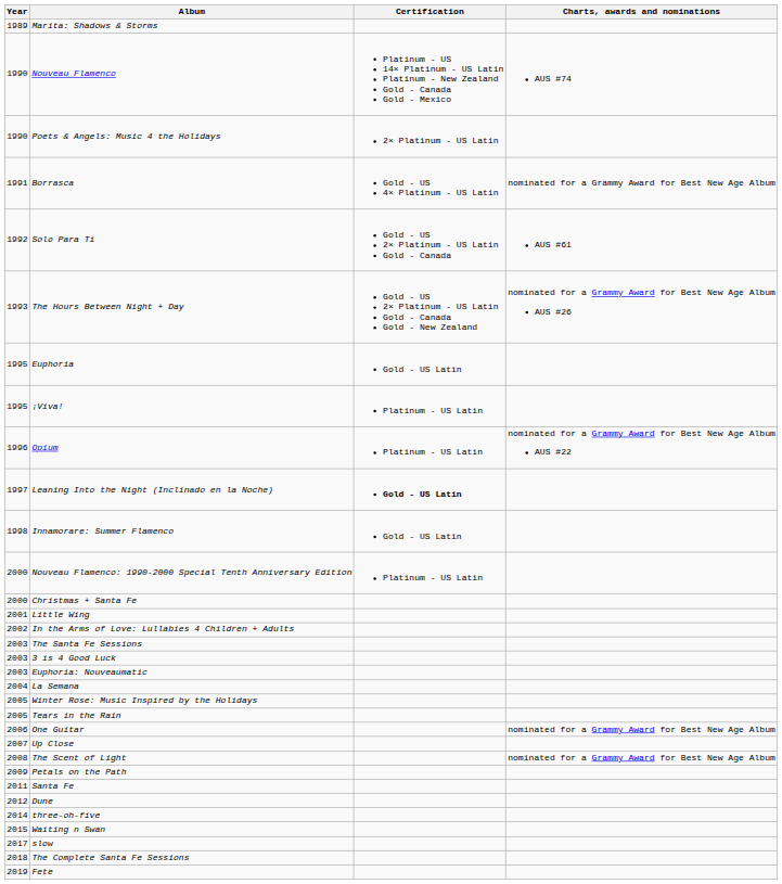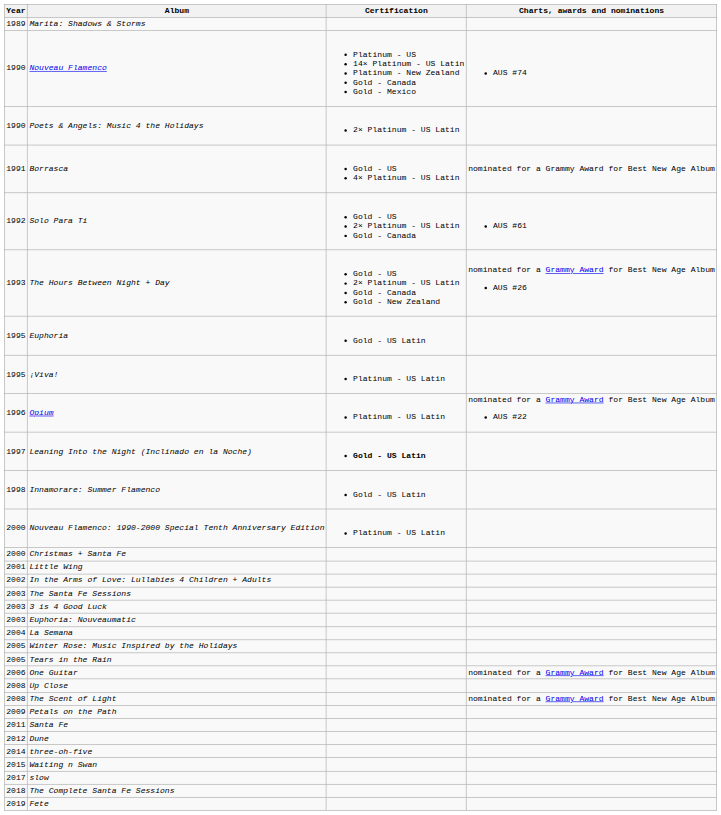Up Close | Year: 2007 -> 2008
